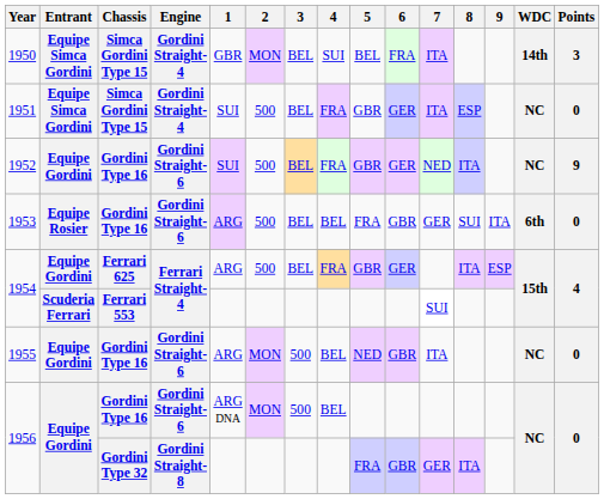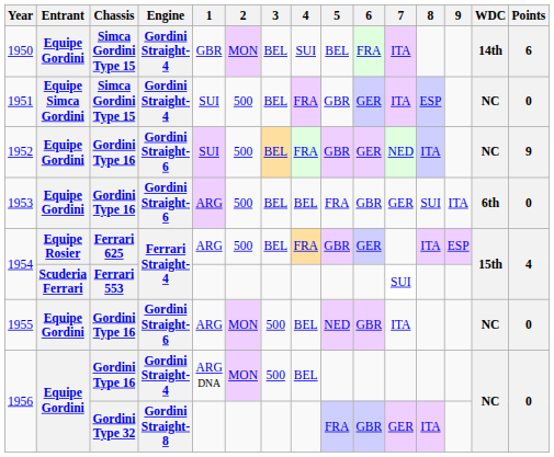1950 | Entrant: Equipe Simca Gordini -> Equipe Gordini
1950 | Points: 3 -> 6
1953 | Entrant: Equipe Rosier -> Equipe Gordini
1954 / Ferrari 625 | Entrant: Equipe Gordini -> Equipe Rosier
1956 / Gordini Type 16 | Engine: Gordini Straight-6 -> Gordini Straight-4
